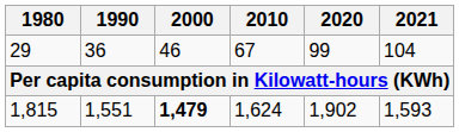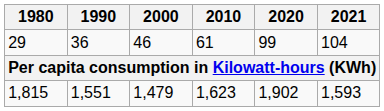29 | 2010: 67 -> 61
1,815 | 2000: bold -> normal
1,815 | 2010: 1,624 -> 1,623
